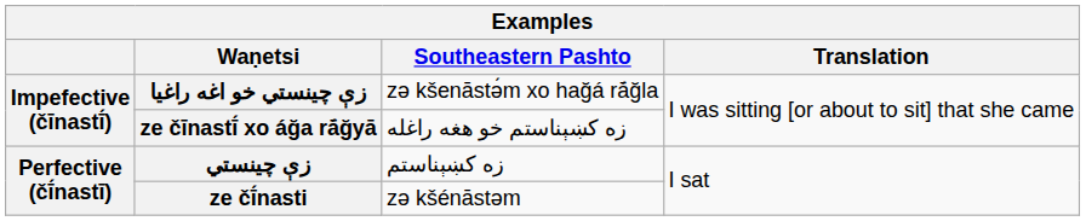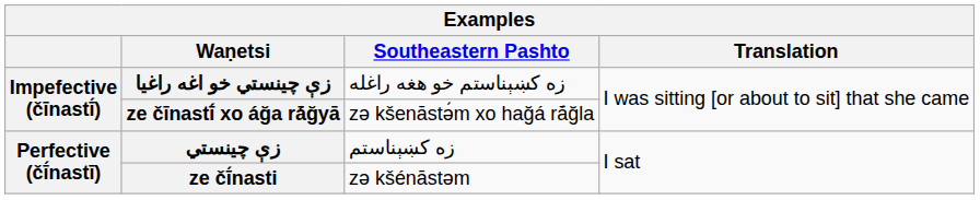زې چينستي خو اغه راغيا | Southeastern Pashto: zə kšenāstə́m xo hağá rā́ğla -> زه کښېناستم خو هغه راغله
ze čīnastī́ xo áğa rā́ğyā | Southeastern Pashto: زه کښېناستم خو هغه راغله -> zə kšenāstə́m xo hağá rā́ğla
